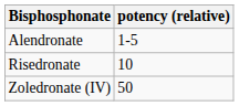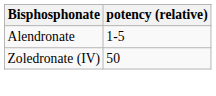- row: Risedronate | 10
